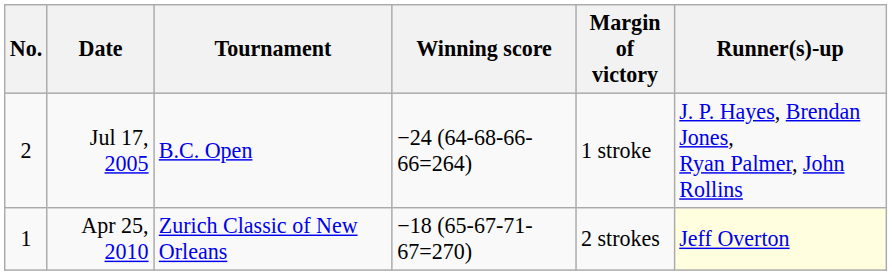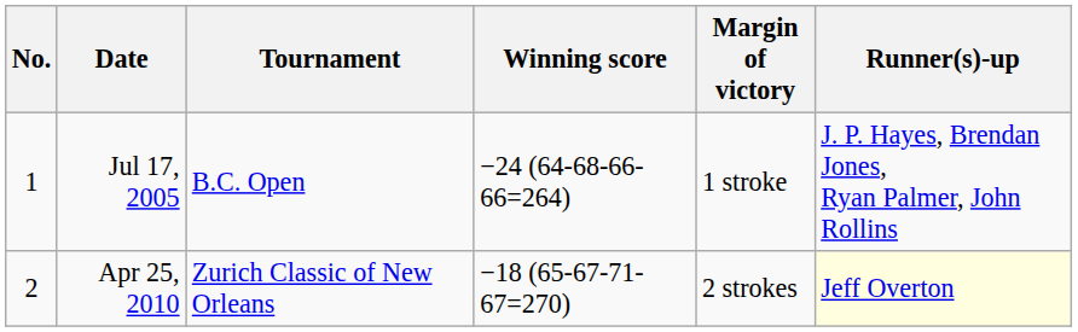Jul 17, 2005 | No.: 2 -> 1
Apr 25, 2010 | No.: 1 -> 2
